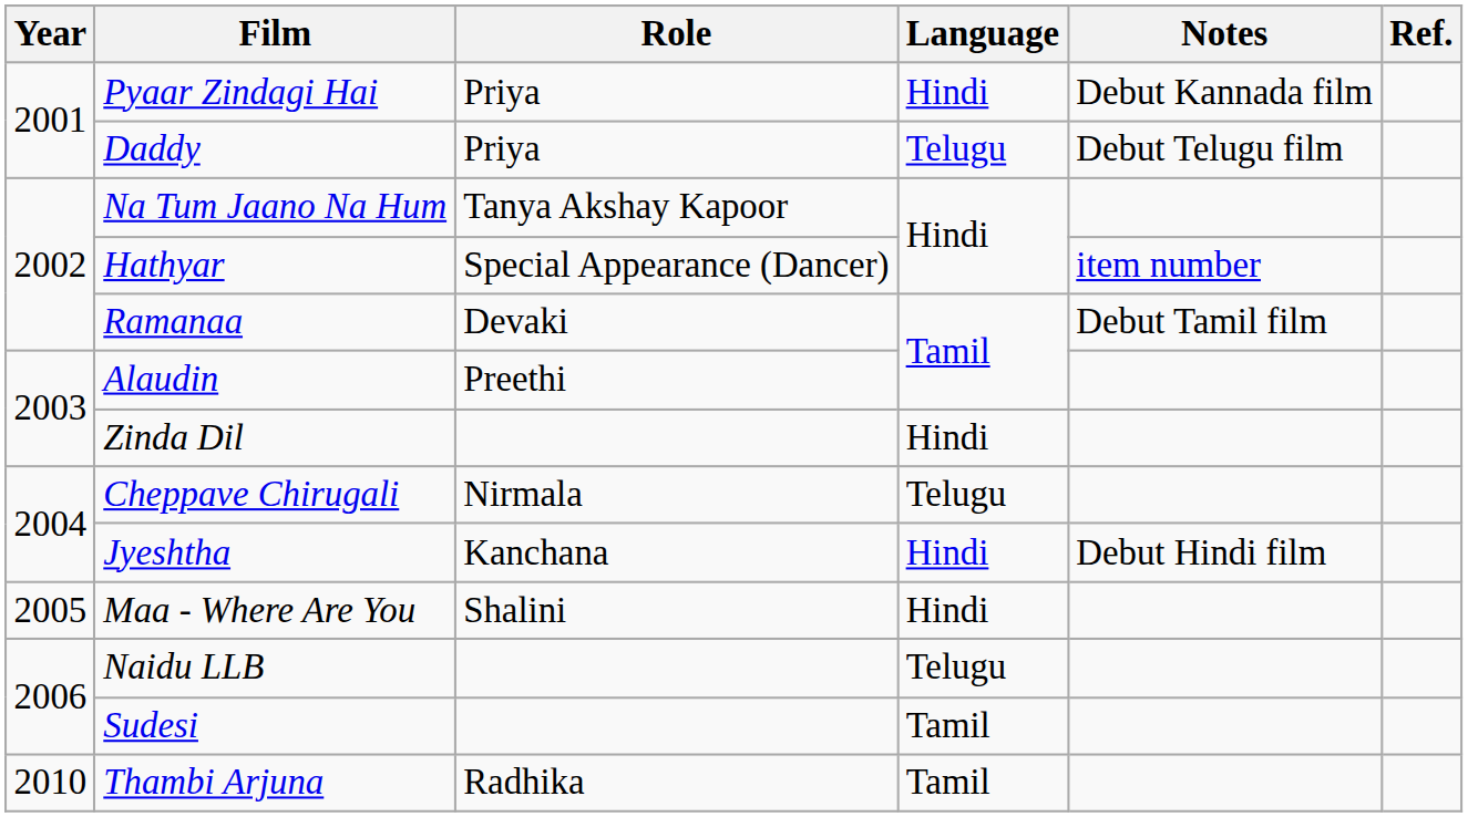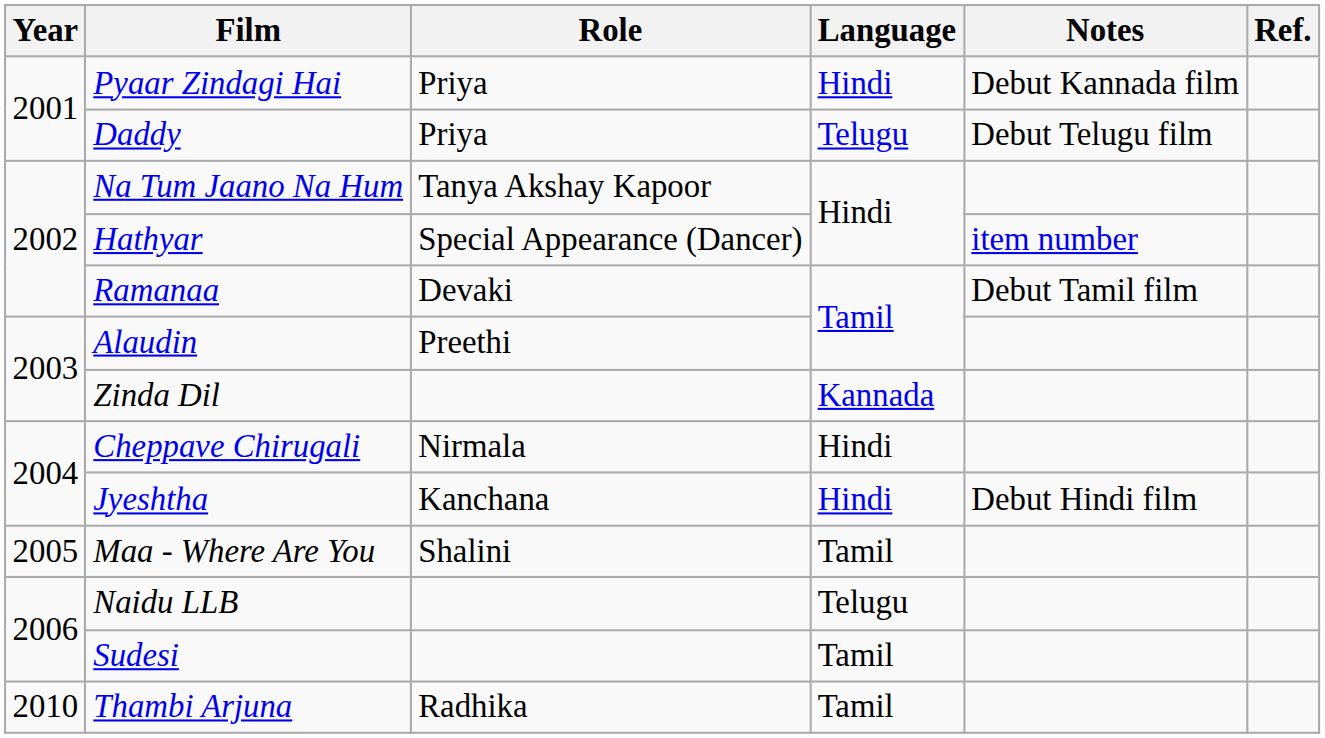Zinda Dil | Language: Hindi -> Kannada
Cheppave Chirugali | Language: Telugu -> Hindi
Maa - Where Are You | Language: Hindi -> Tamil
